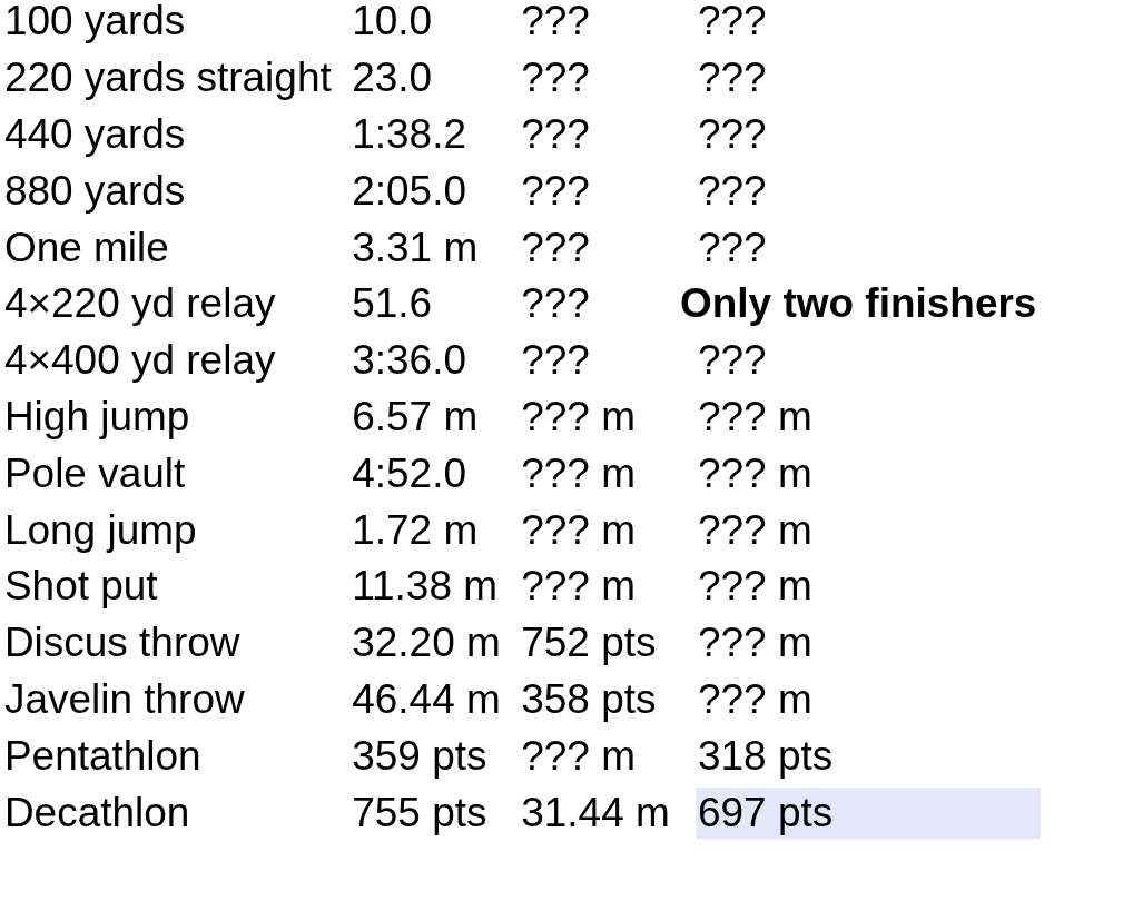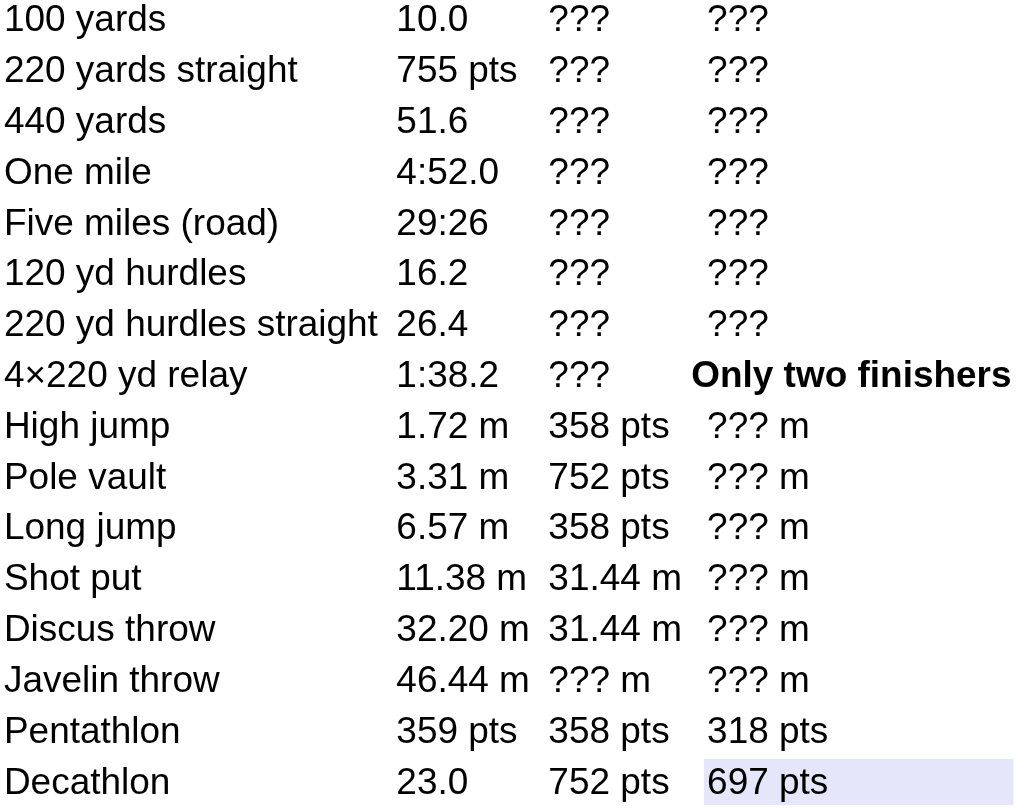220 yards straight | column 3: 23.0 -> 755 pts
440 yards | column 3: 1:38.2 -> 51.6
- row: 880 yards | 2:05.0 | ??? | ???
One mile | column 3: 3.31 m -> 4:52.0
+ row: Five miles (road) | 29:26 | ??? | ???
+ row: 120 yd hurdles | 16.2 | ??? | ???
+ row: 220 yd hurdles straight | 26.4 | ??? | ???
4×220 yd relay | column 3: 51.6 -> 1:38.2
- row: 4×400 yd relay | 3:36.0 | ??? | ???
High jump | column 3: 6.57 m -> 1.72 m
High jump | column 5: ??? m -> 358 pts
Pole vault | column 3: 4:52.0 -> 3.31 m
Pole vault | column 5: ??? m -> 752 pts
Long jump | column 3: 1.72 m -> 6.57 m
Long jump | column 5: ??? m -> 358 pts
Shot put | column 5: ??? m -> 31.44 m
Discus throw | column 5: 752 pts -> 31.44 m
Javelin throw | column 5: 358 pts -> ??? m
Pentathlon | column 5: ??? m -> 358 pts
Decathlon | column 3: 755 pts -> 23.0
Decathlon | column 5: 31.44 m -> 752 pts
